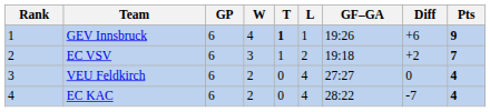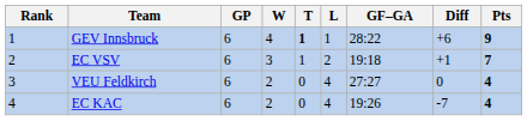GEV Innsbruck | GF–GA: 19:26 -> 28:22
EC VSV | Diff: +2 -> +1
EC KAC | GF–GA: 28:22 -> 19:26
